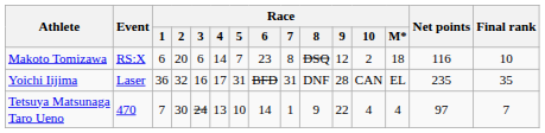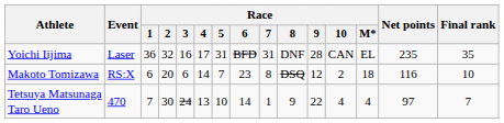rows swapped: Makoto Tomizawa <-> Yoichi Iijima
